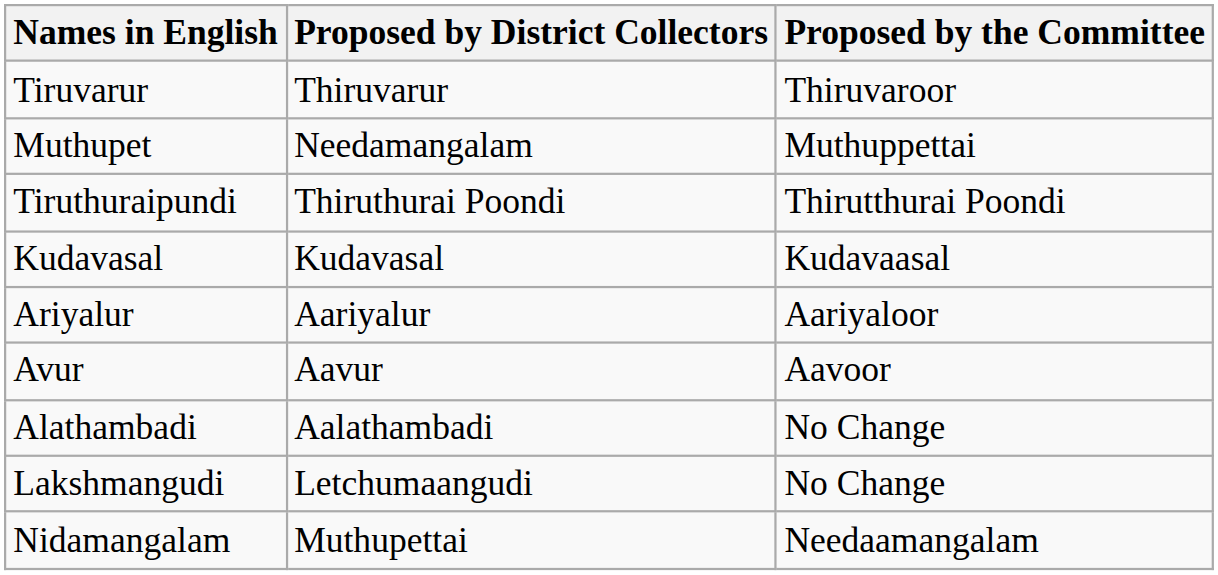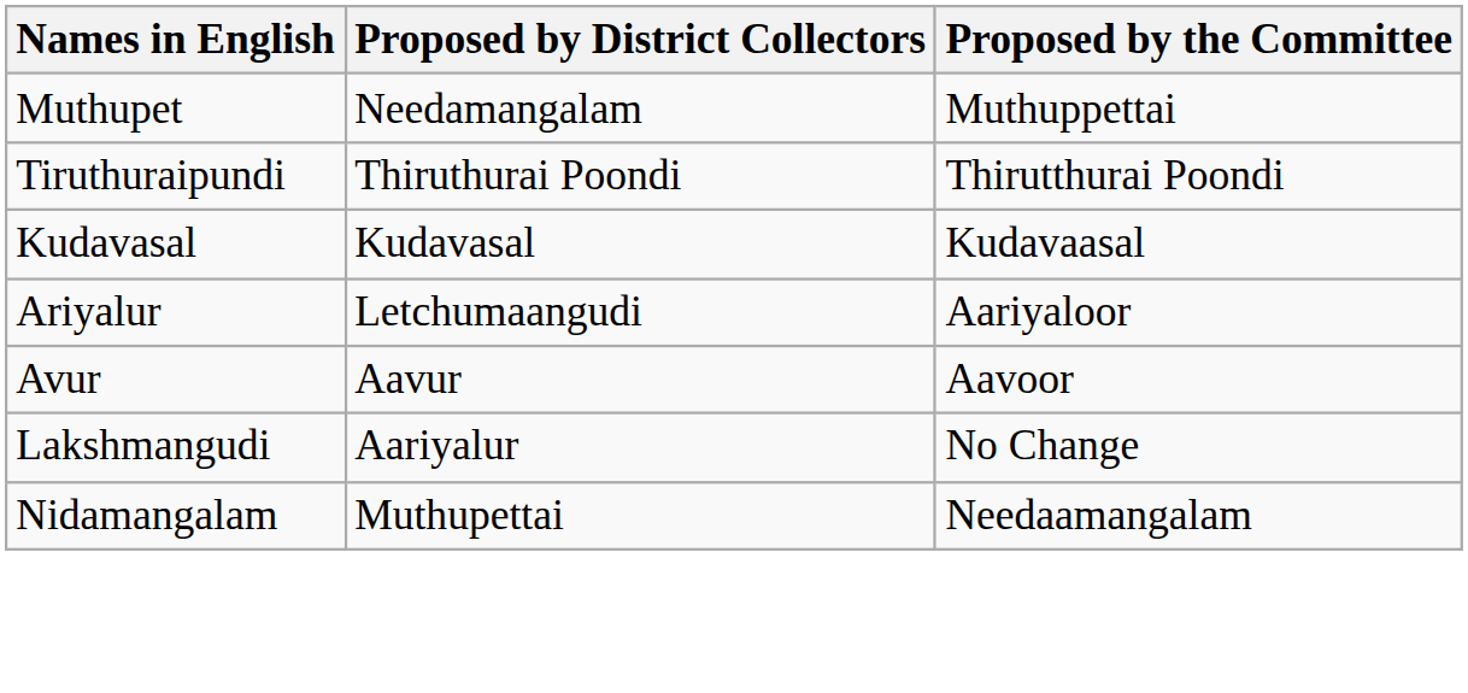- row: Tiruvarur | Thiruvarur | Thiruvaroor
Ariyalur | Proposed by District Collectors: Aariyalur -> Letchumaangudi
- row: Alathambadi | Aalathambadi | No Change
Lakshmangudi | Proposed by District Collectors: Letchumaangudi -> Aariyalur
